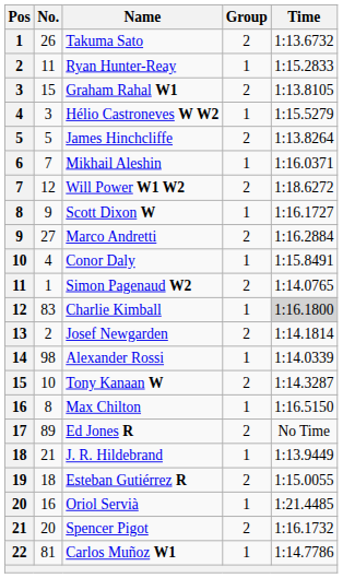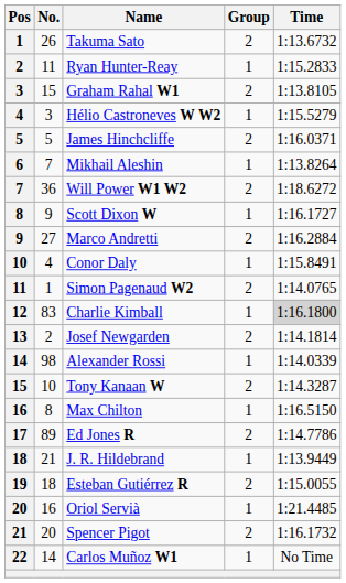James Hinchcliffe | Time: 1:13.8264 -> 1:16.0371
Mikhail Aleshin | Time: 1:16.0371 -> 1:13.8264
Will Power W1 W2 | No.: 12 -> 36
Ed Jones R | Time: No Time -> 1:14.7786
Carlos Muñoz W1 | No.: 81 -> 14
Carlos Muñoz W1 | Time: 1:14.7786 -> No Time
